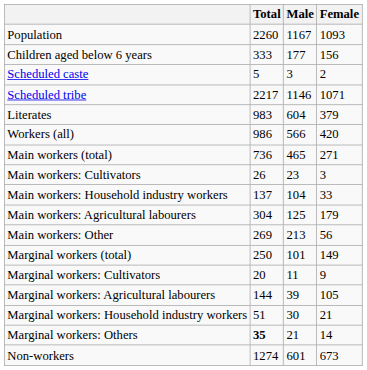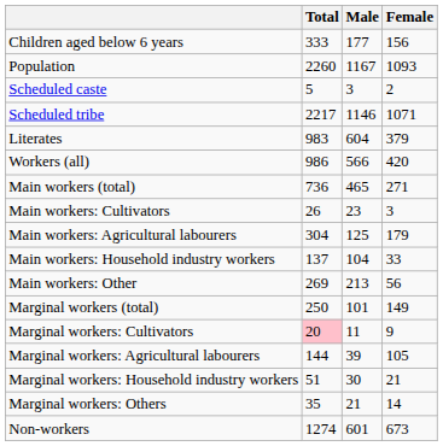rows swapped: Population <-> Children aged below 6 years
rows swapped: Main workers: Agricultural labourers <-> Main workers: Household industry workers
Marginal workers: Cultivators | Total: no background -> pink background
Marginal workers: Others | Total: bold -> normal
